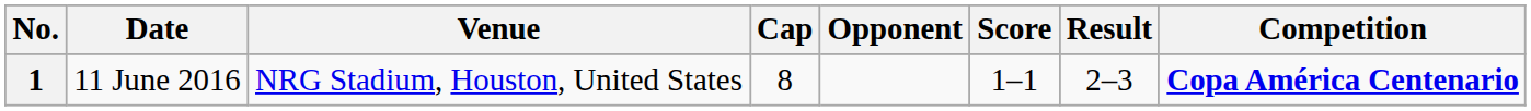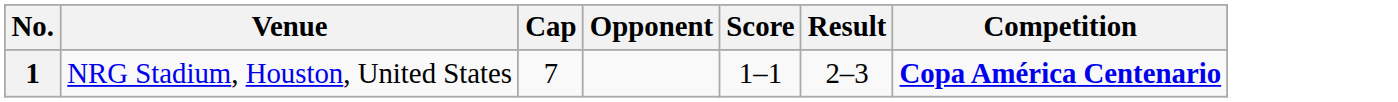- column: Date | 11 June 2016
1 | Cap: 8 -> 7
